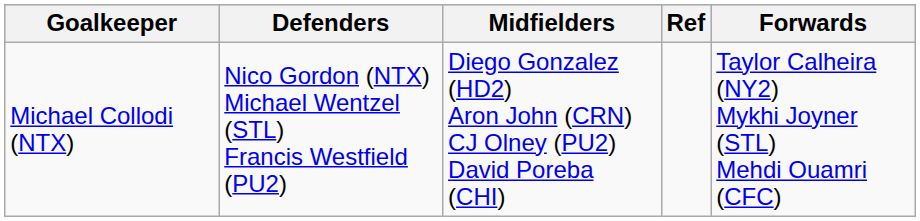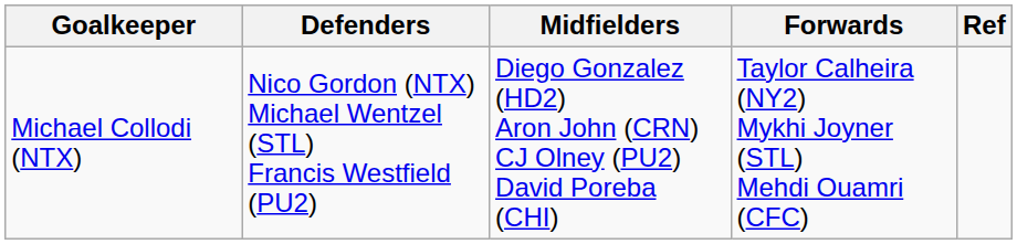columns swapped: Forwards <-> Ref
